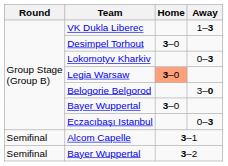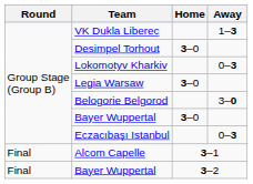Legia Warsaw | Home: lightsalmon background -> no background
Alcom Capelle | Round: Semifinal -> Final
Bayer Wuppertal / 3–2 | Round: Semifinal -> Final
